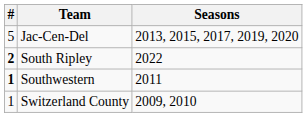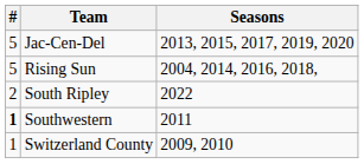+ row: 5 | Rising Sun | 2004, 2014, 2016, 2018,
South Ripley | #: bold -> normal
